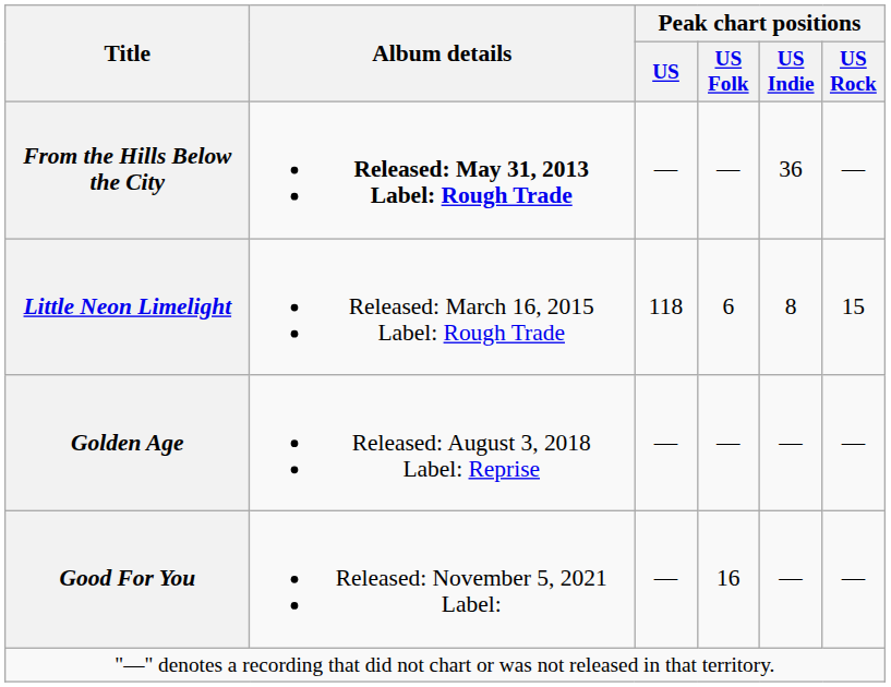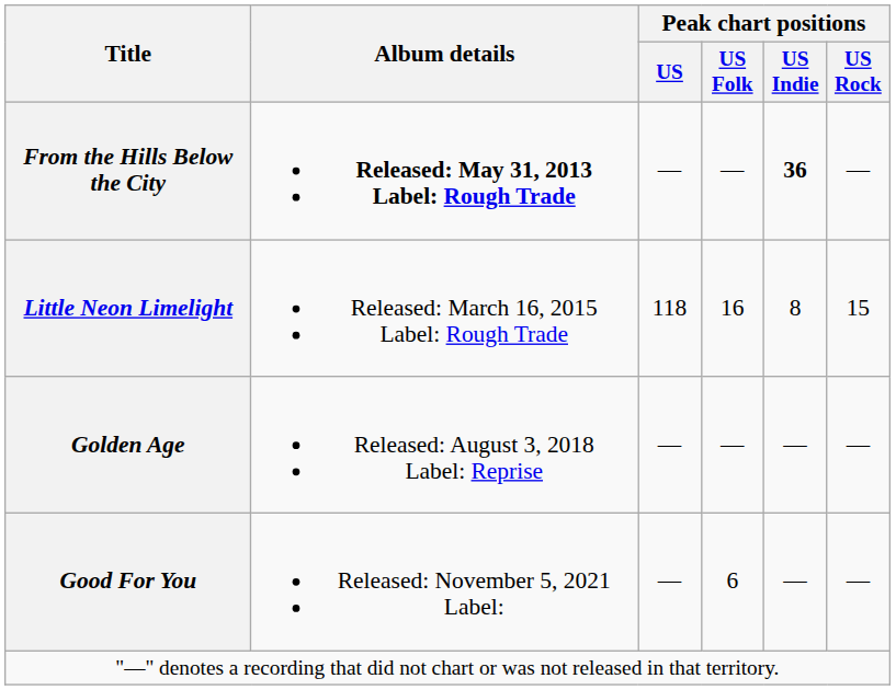From the Hills Below the City | Peak chart positions / US Indie: normal -> bold
Little Neon Limelight | Peak chart positions / US Folk: 6 -> 16
Good For You | Peak chart positions / US Folk: 16 -> 6
